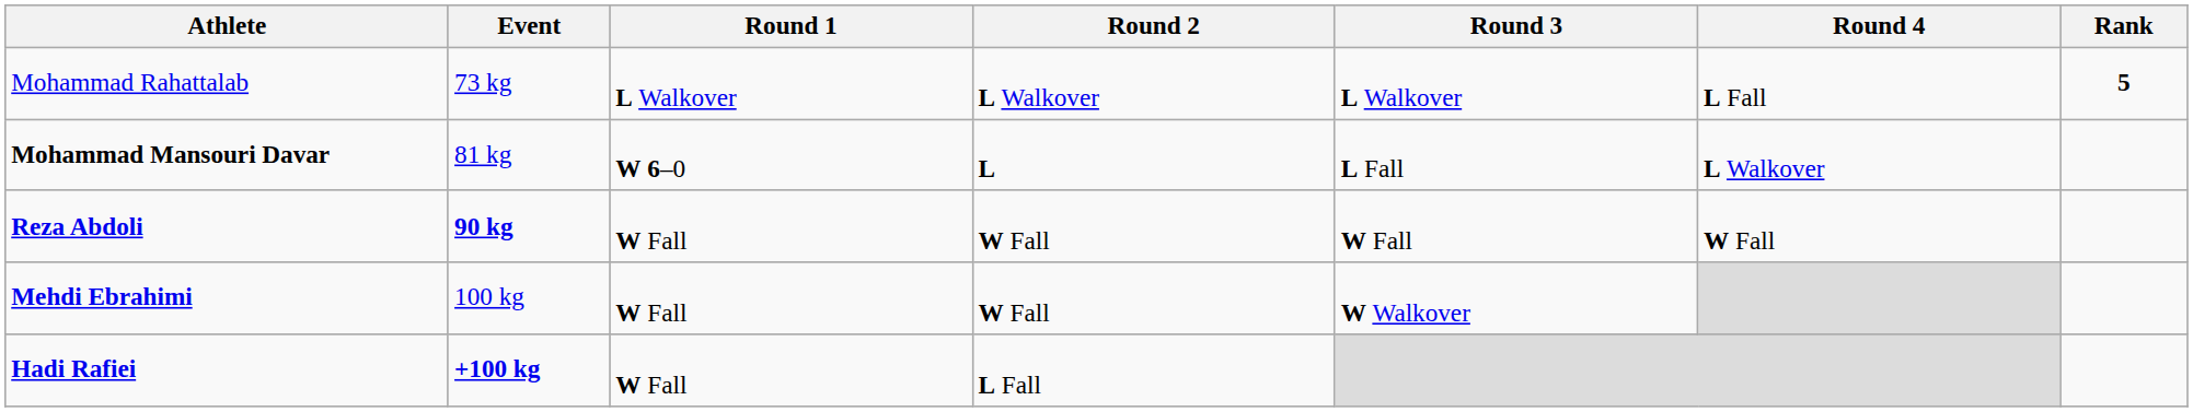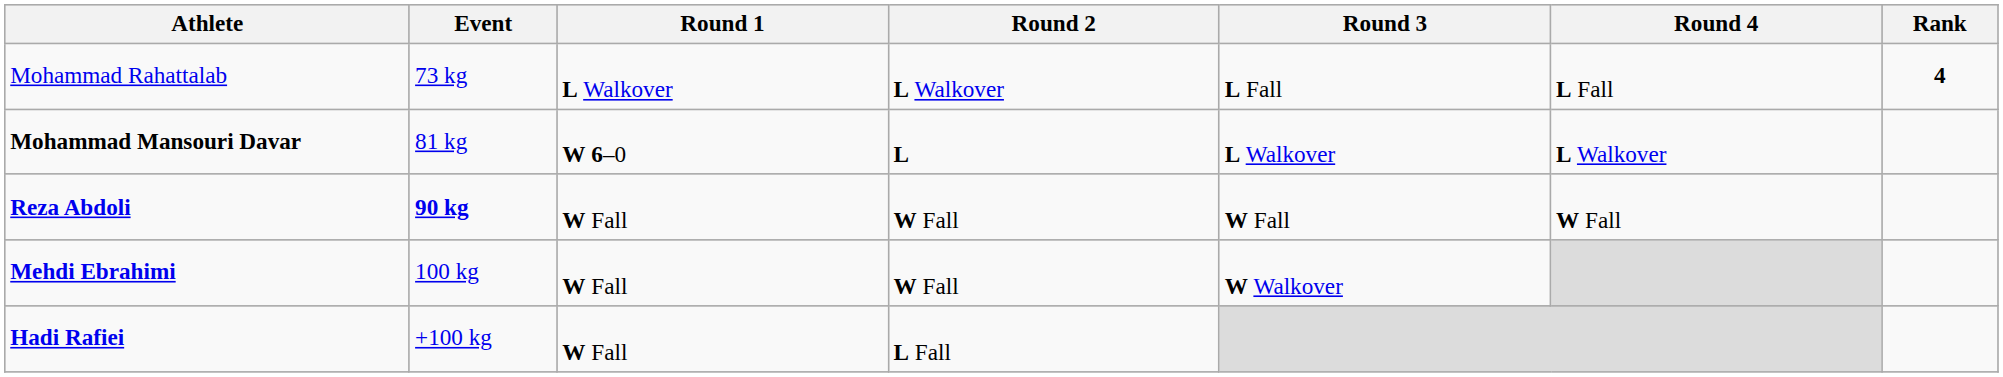Mohammad Rahattalab | Round 3: L Walkover -> L Fall
Mohammad Rahattalab | Rank: 5 -> 4
Mohammad Mansouri Davar | Round 3: L Fall -> L Walkover
Hadi Rafiei | Event: bold -> normal
